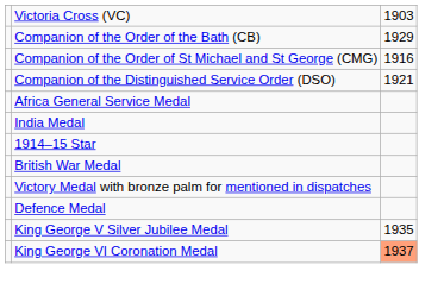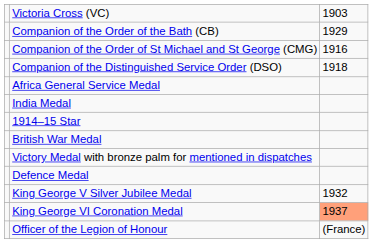Companion of the Distinguished Service Order (DSO) | column 3: 1921 -> 1918
King George V Silver Jubilee Medal | column 3: 1935 -> 1932
+ row: Officer of the Legion of Honour | (France)
